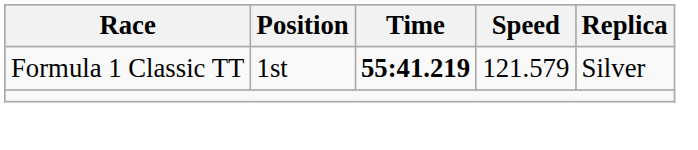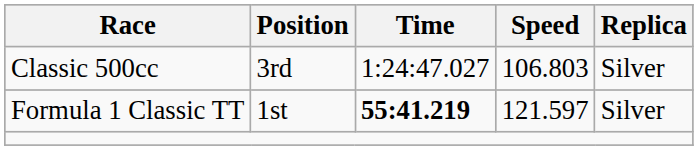+ row: Classic 500cc | 3rd | 1:24:47.027 | 106.803 | Silver
Formula 1 Classic TT | Speed: 121.579 -> 121.597
